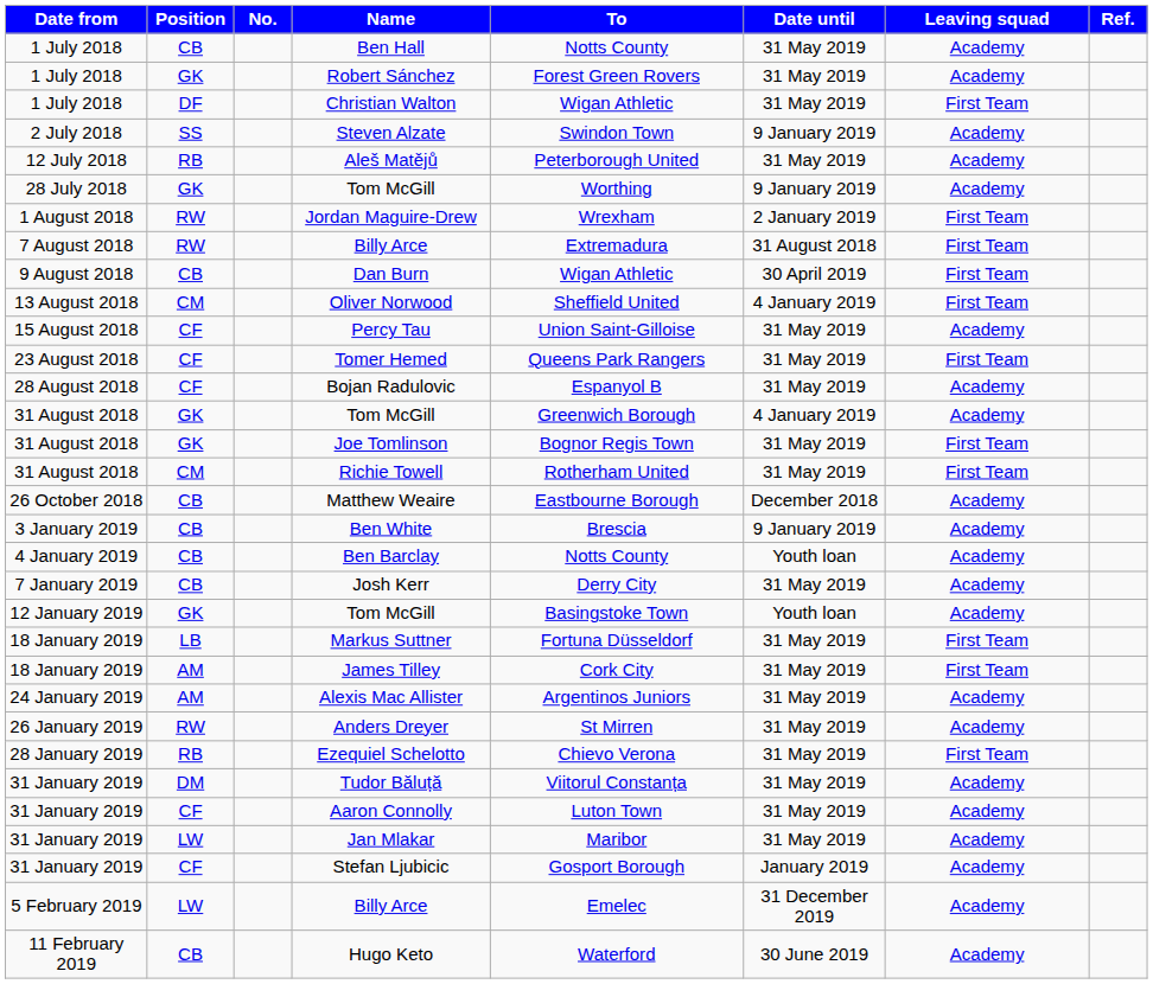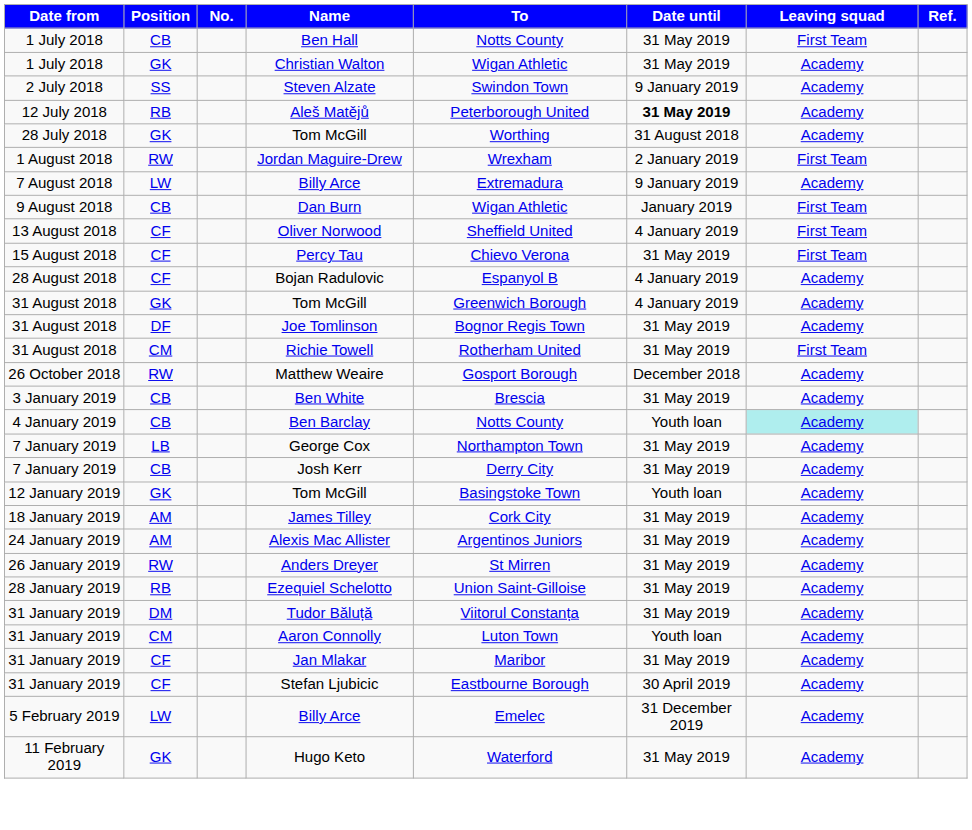Ben Hall | Leaving squad: Academy -> First Team
- row: 1 July 2018 | GK | Robert Sánchez | Forest Green Rovers | 31 May 2019 | Academy
Christian Walton | Position: DF -> GK
Christian Walton | Leaving squad: First Team -> Academy
Aleš Matějů | Date until: normal -> bold
28 July 2018 / Tom McGill | Date until: 9 January 2019 -> 31 August 2018
7 August 2018 / Billy Arce | Position: RW -> LW
7 August 2018 / Billy Arce | Date until: 31 August 2018 -> 9 January 2019
7 August 2018 / Billy Arce | Leaving squad: First Team -> Academy
Dan Burn | Date until: 30 April 2019 -> January 2019
Oliver Norwood | Position: CM -> CF
Percy Tau | To: Union Saint-Gilloise -> Chievo Verona
Percy Tau | Leaving squad: Academy -> First Team
- row: 23 August 2018 | CF | Tomer Hemed | Queens Park Rangers | 31 May 2019 | First Team
Bojan Radulovic | Date until: 31 May 2019 -> 4 January 2019
Joe Tomlinson | Position: GK -> DF
Joe Tomlinson | Leaving squad: First Team -> Academy
Matthew Weaire | Position: CB -> RW
Matthew Weaire | To: Eastbourne Borough -> Gosport Borough
Ben White | Date until: 9 January 2019 -> 31 May 2019
Ben Barclay | Leaving squad: no background -> paleturquoise background
+ row: 7 January 2019 | LB | George Cox | Northampton Town | 31 May 2019 | Academy
- row: 18 January 2019 | LB | Markus Suttner | Fortuna Düsseldorf | 31 May 2019 | First Team
James Tilley | Leaving squad: First Team -> Academy
Ezequiel Schelotto | To: Chievo Verona -> Union Saint-Gilloise
Ezequiel Schelotto | Leaving squad: First Team -> Academy
Aaron Connolly | Position: CF -> CM
Aaron Connolly | Date until: 31 May 2019 -> Youth loan
Jan Mlakar | Position: LW -> CF
Stefan Ljubicic | To: Gosport Borough -> Eastbourne Borough
Stefan Ljubicic | Date until: January 2019 -> 30 April 2019
Hugo Keto | Position: CB -> GK
Hugo Keto | Date until: 30 June 2019 -> 31 May 2019
